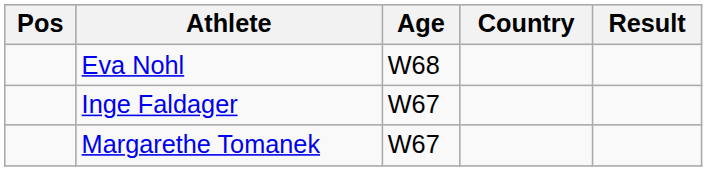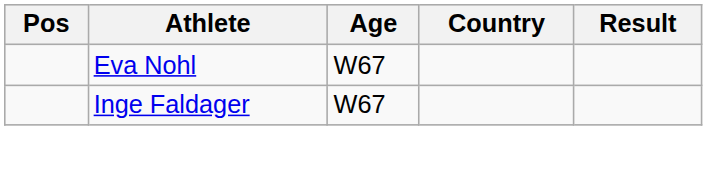Eva Nohl | Age: W68 -> W67
- row: Margarethe Tomanek | W67
